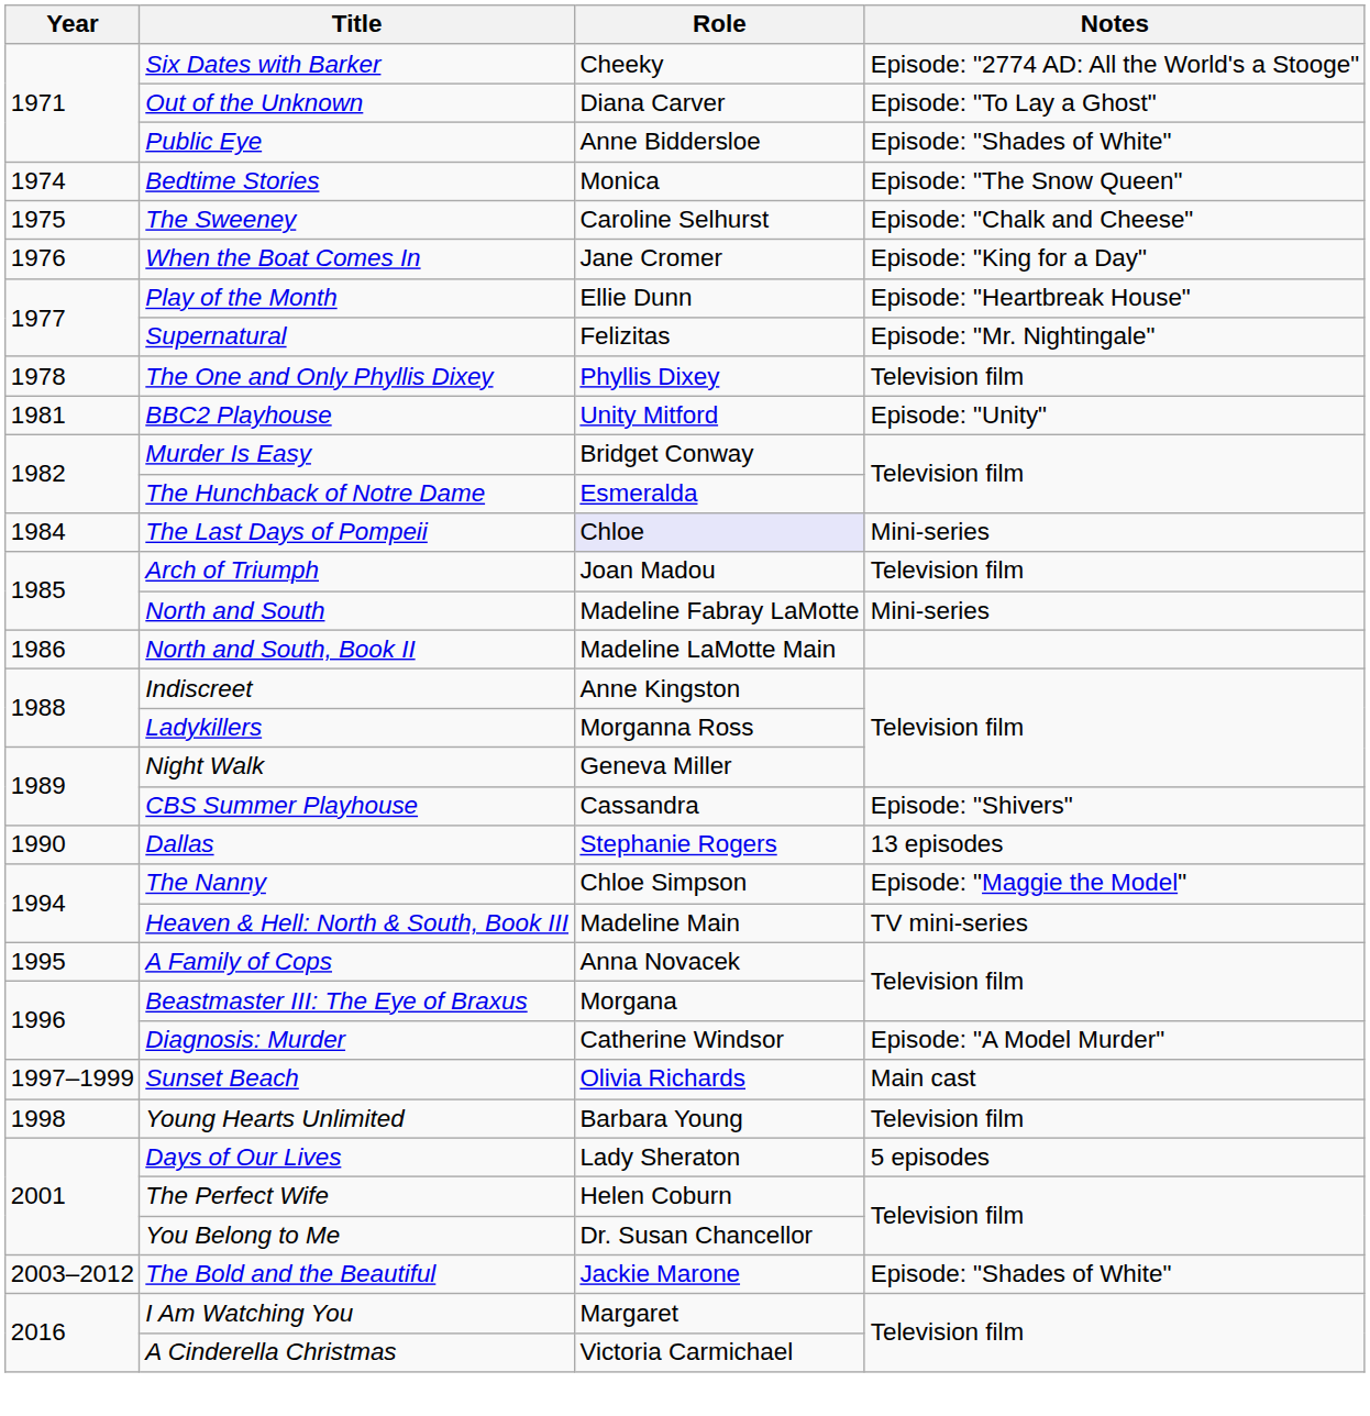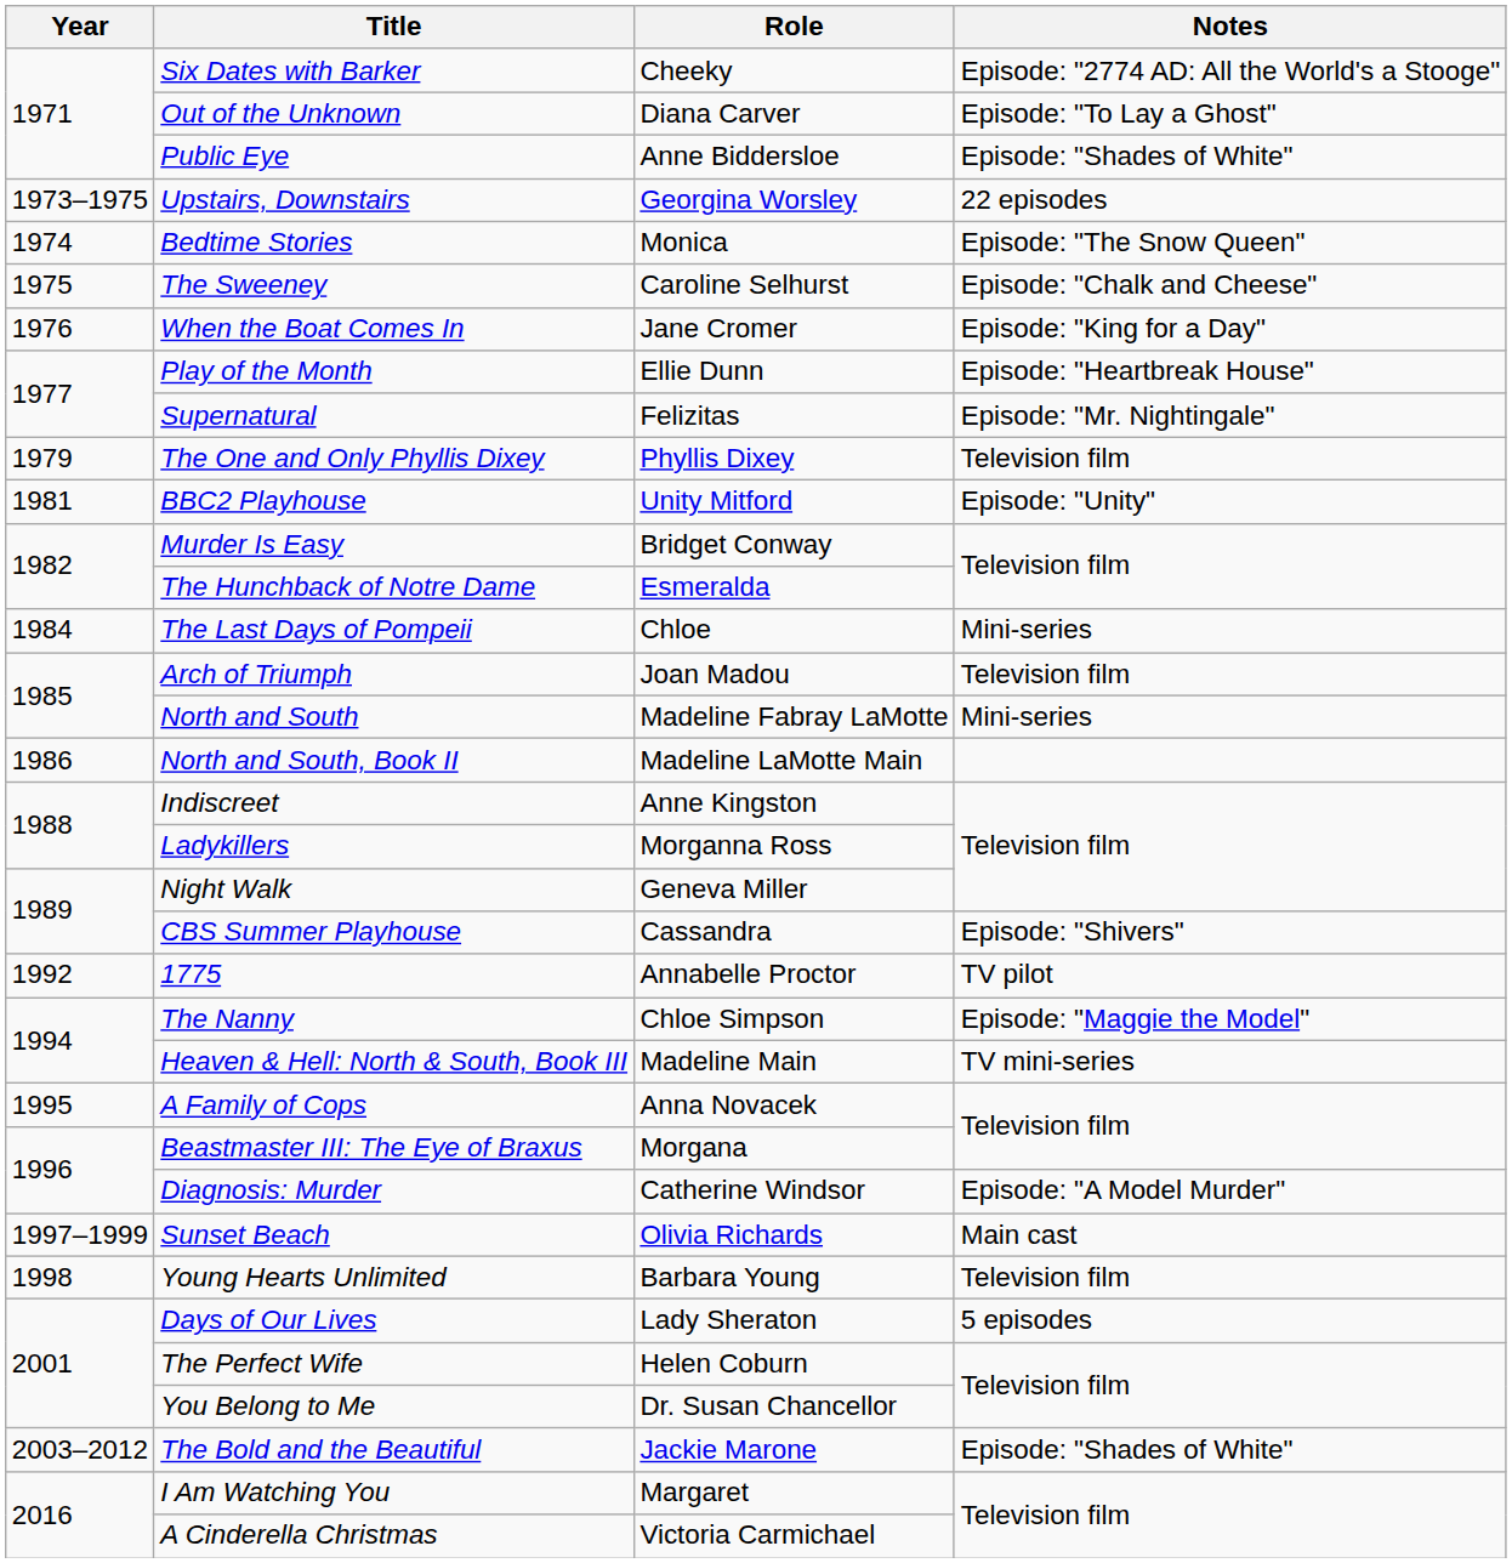+ row: 1973–1975 | Upstairs, Downstairs | Georgina Worsley | 22 episodes
The One and Only Phyllis Dixey | Year: 1978 -> 1979
The Last Days of Pompeii | Role: lavender background -> no background
- row: 1990 | Dallas | Stephanie Rogers | 13 episodes
+ row: 1992 | 1775 | Annabelle Proctor | TV pilot
